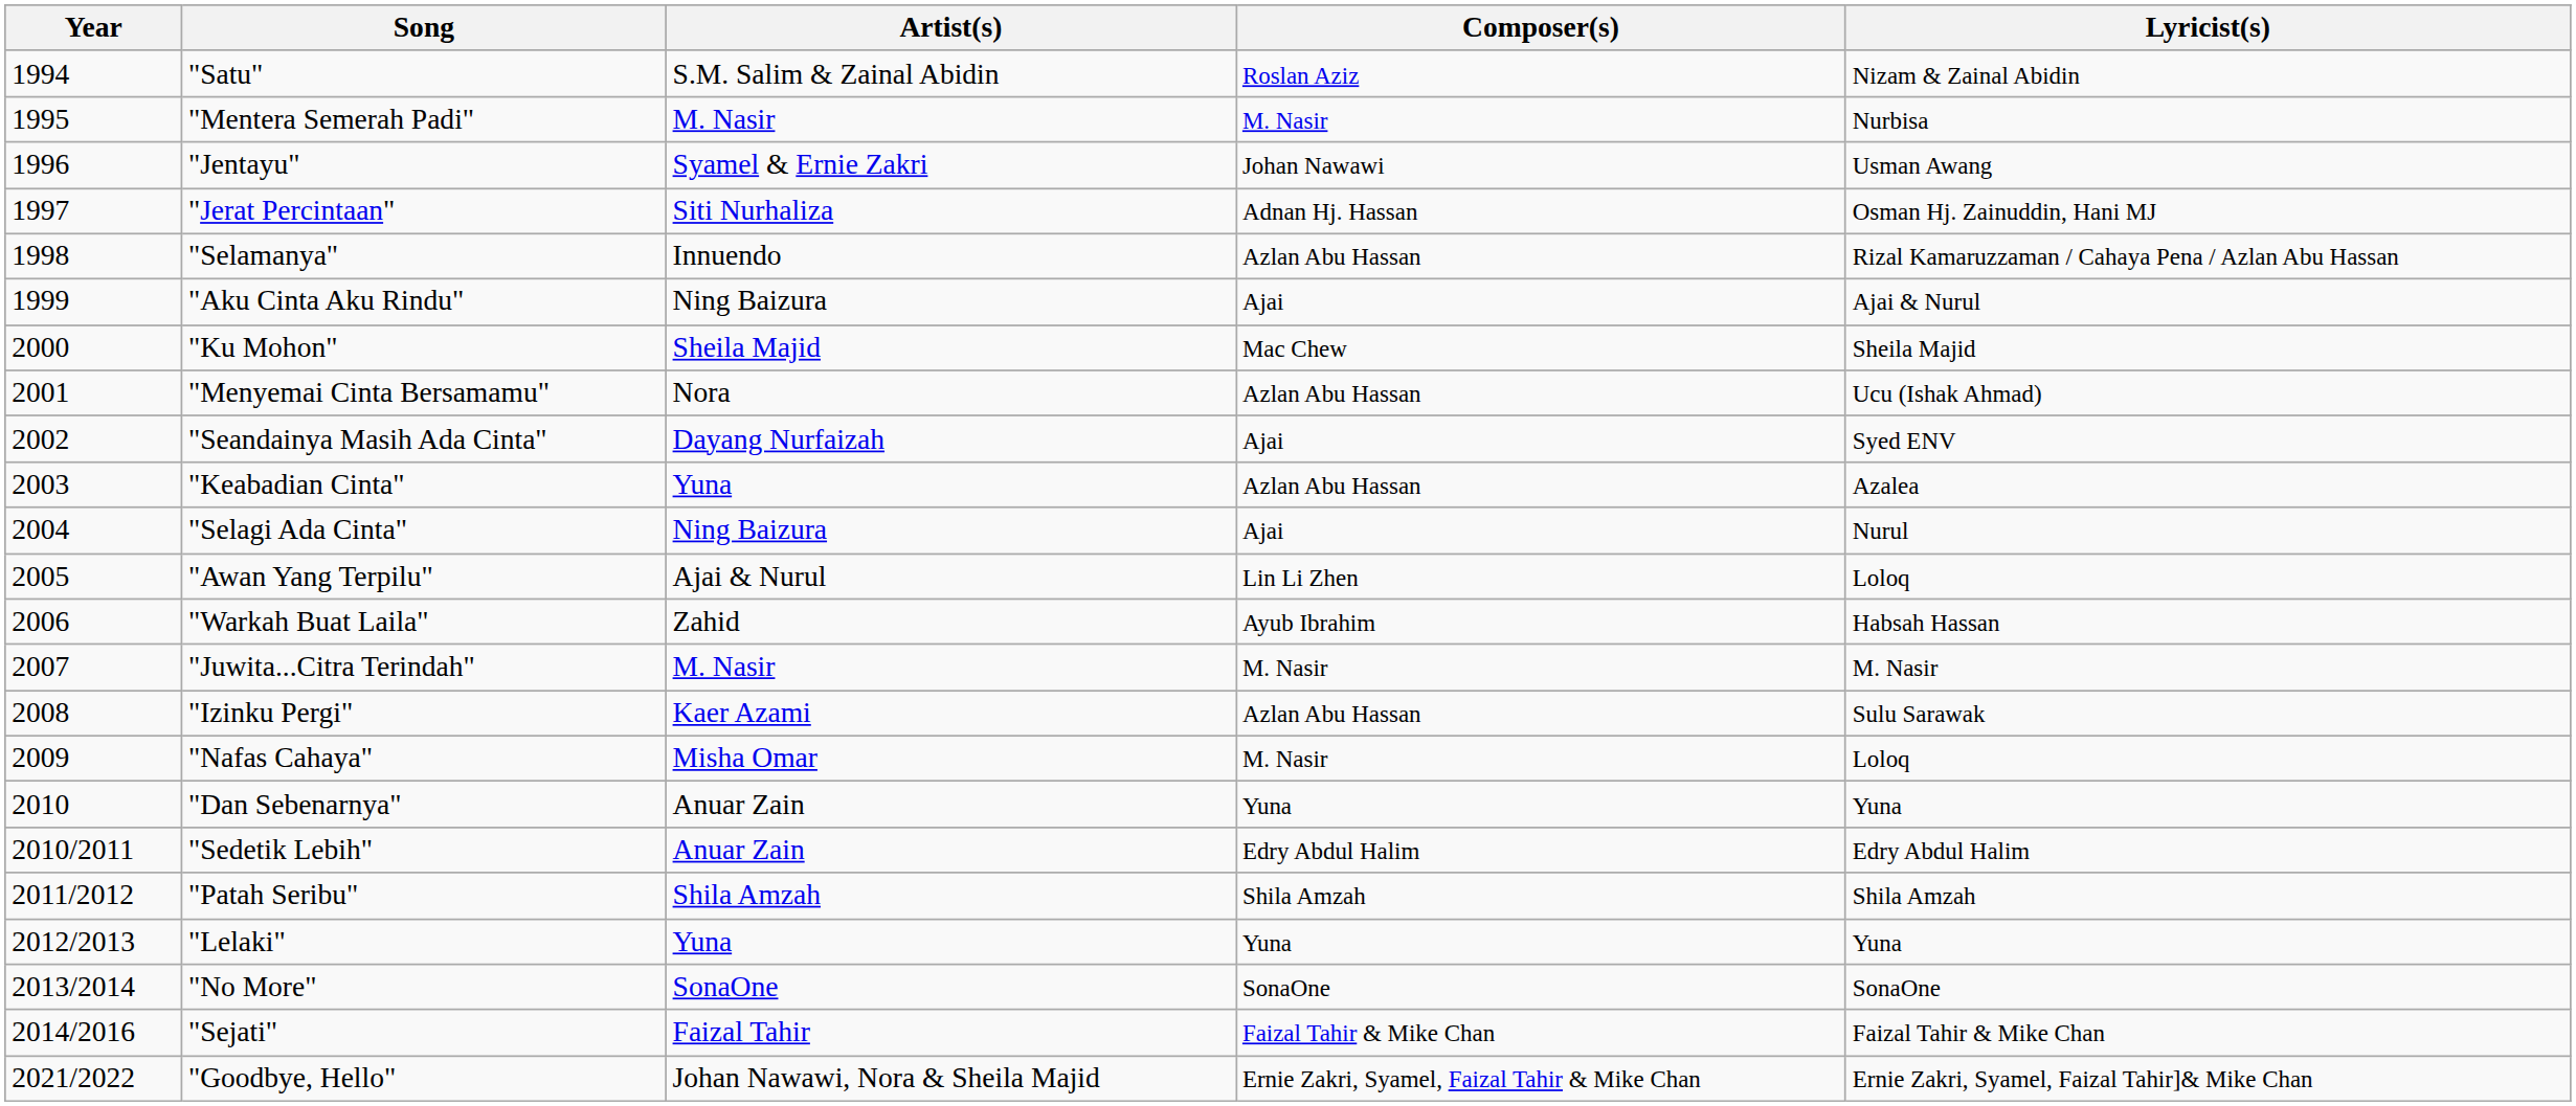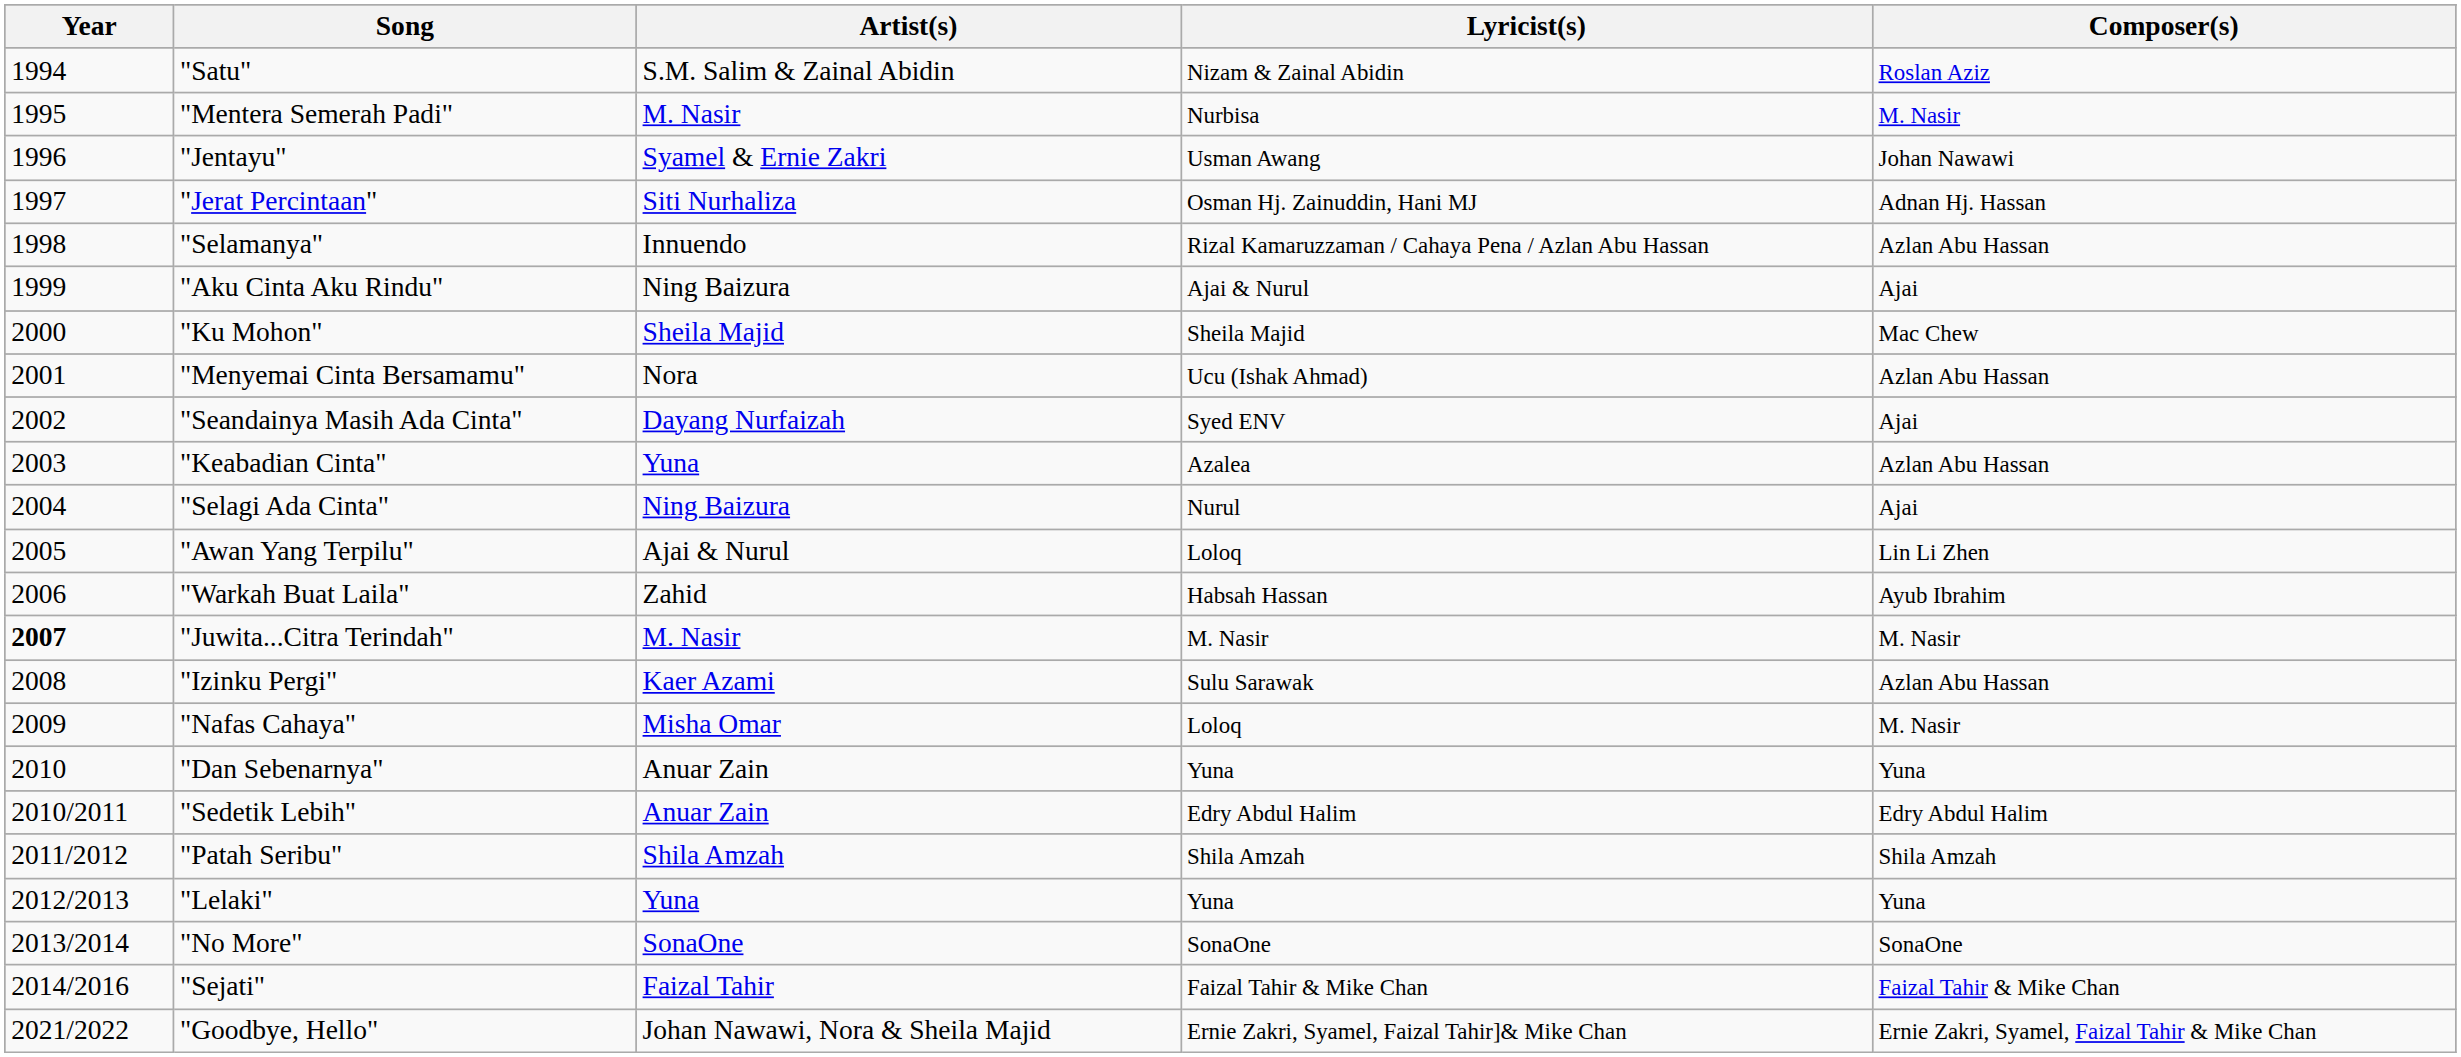columns swapped: Composer(s) <-> Lyricist(s)
"Juwita...Citra Terindah" | Year: normal -> bold
